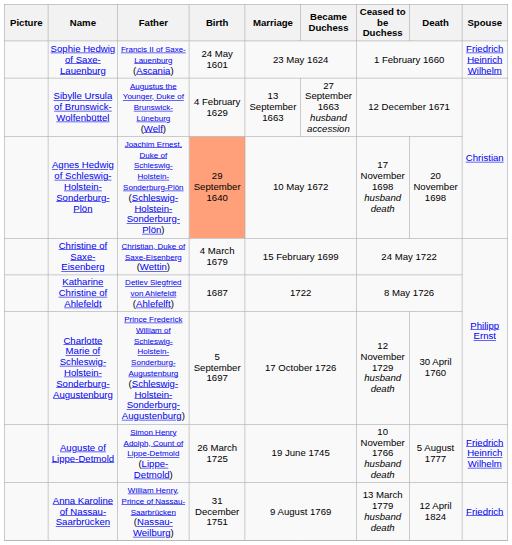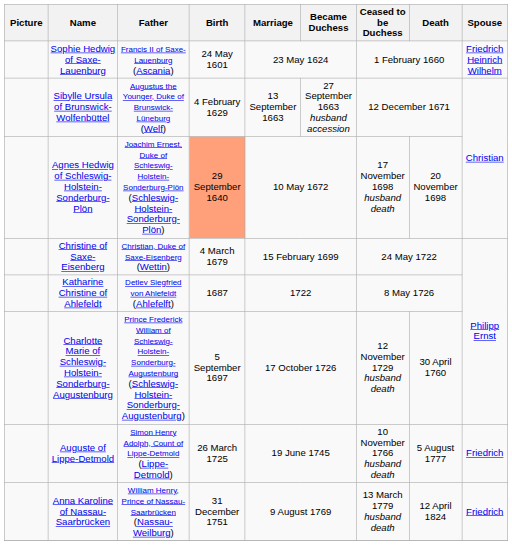Auguste of Lippe-Detmold | Spouse: Friedrich Heinrich Wilhelm -> Friedrich
